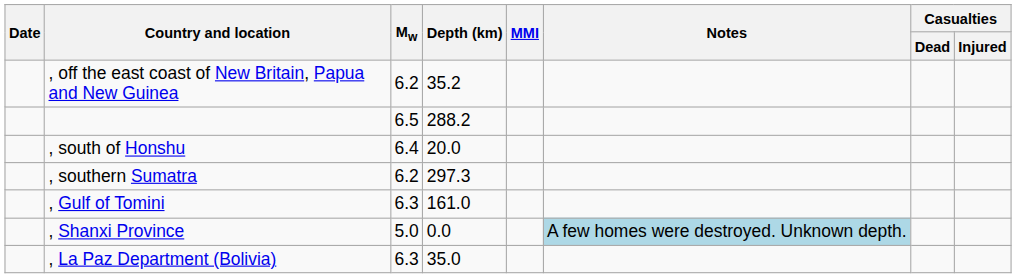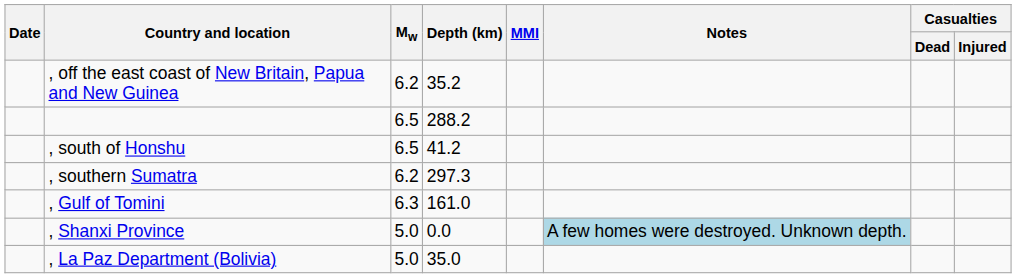, south of Honshu | Mw: 6.4 -> 6.5
, south of Honshu | Depth (km): 20.0 -> 41.2
, La Paz Department (Bolivia) | Mw: 6.3 -> 5.0
